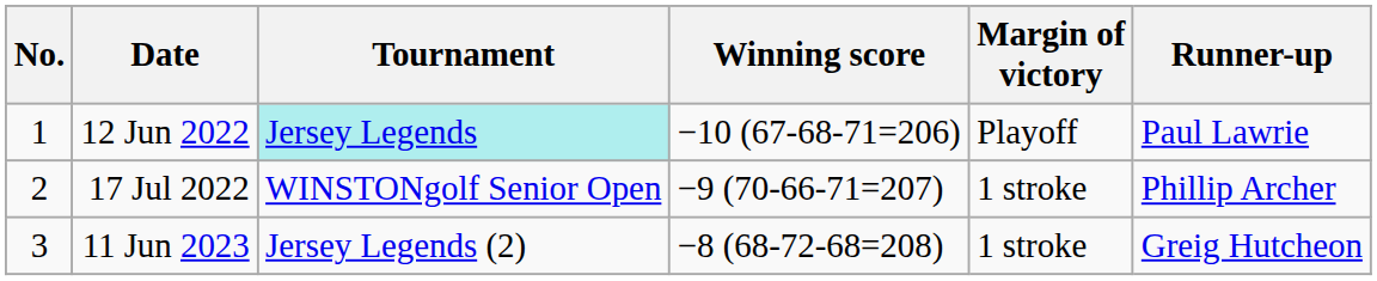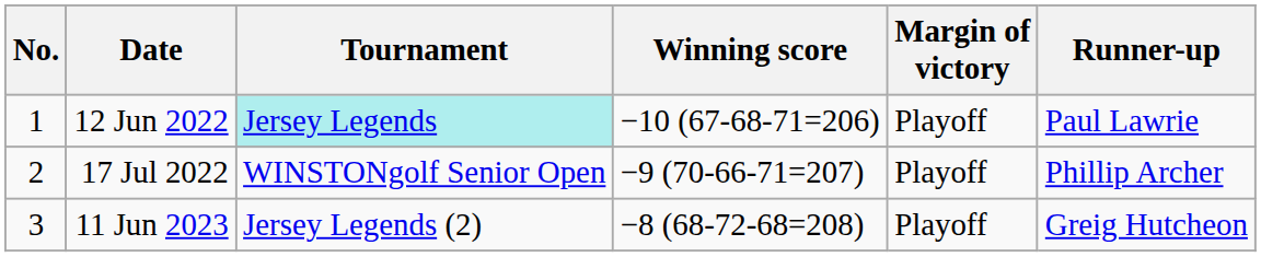17 Jul 2022 | Margin of victory: 1 stroke -> Playoff
11 Jun 2023 | Margin of victory: 1 stroke -> Playoff
